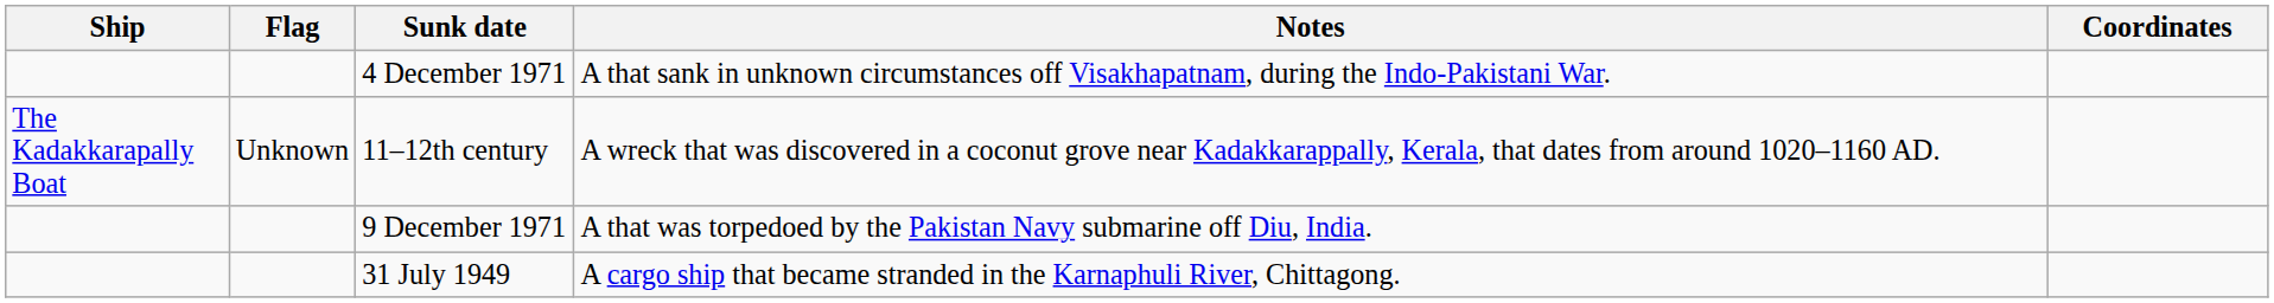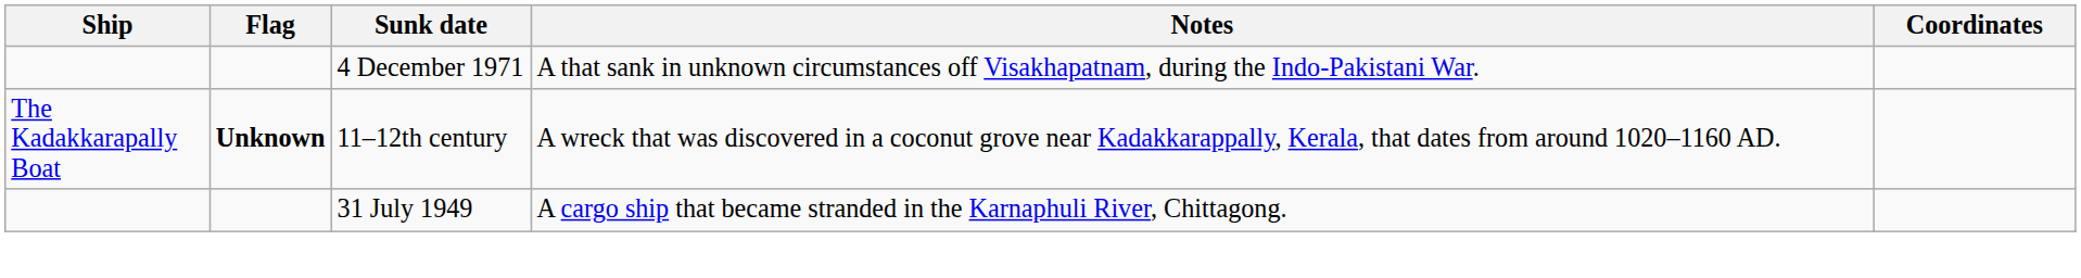11–12th century | Flag: normal -> bold
- row: 9 December 1971 | A that was torpedoed by the Pakistan Navy submarine off Diu, India.
